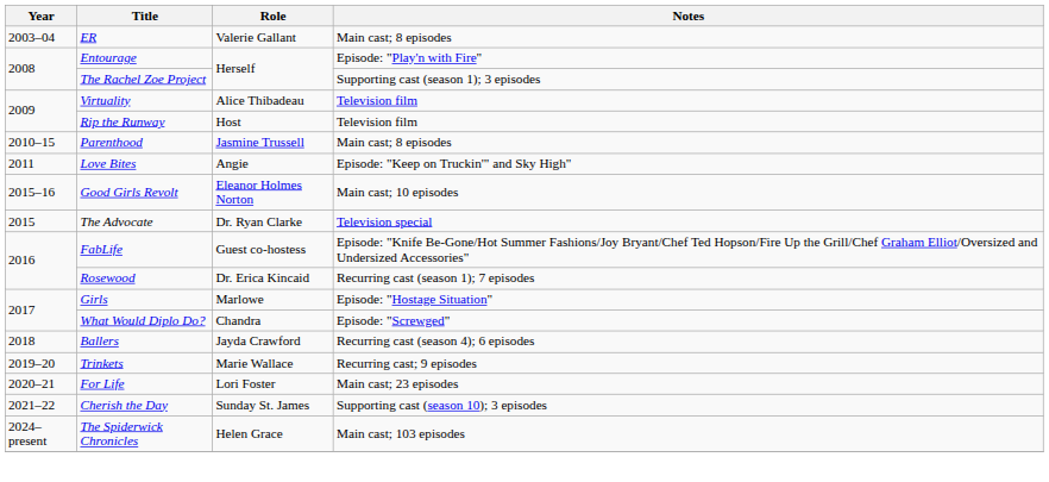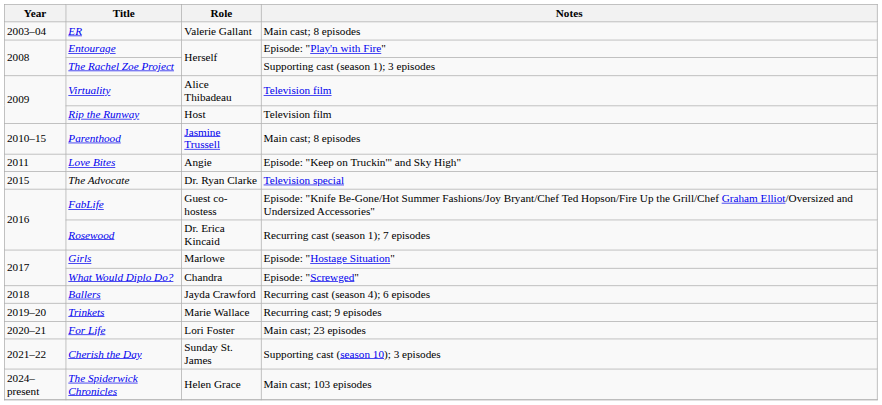- row: 2015–16 | Good Girls Revolt | Eleanor Holmes Norton | Main cast; 10 episodes
